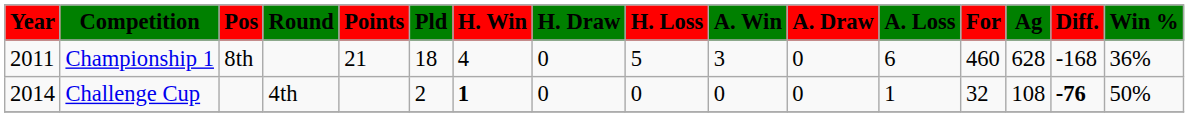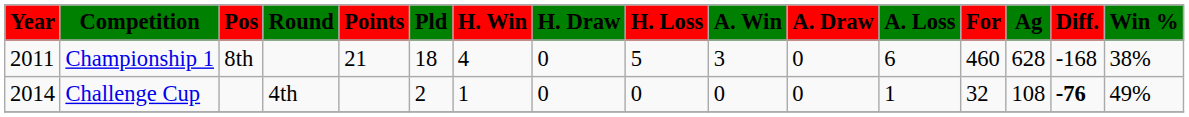Championship 1 | Win %: 36% -> 38%
Challenge Cup | H. Win: bold -> normal
Challenge Cup | Win %: 50% -> 49%
